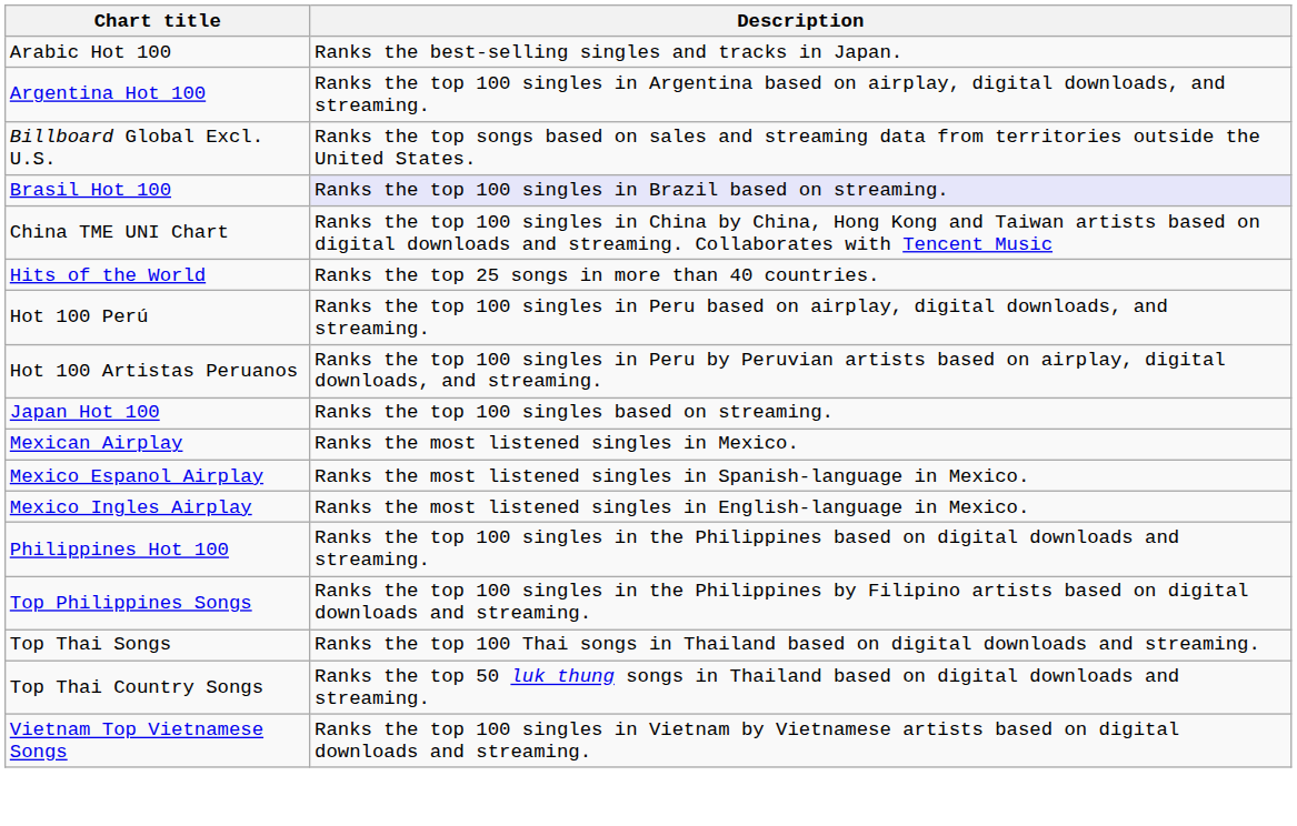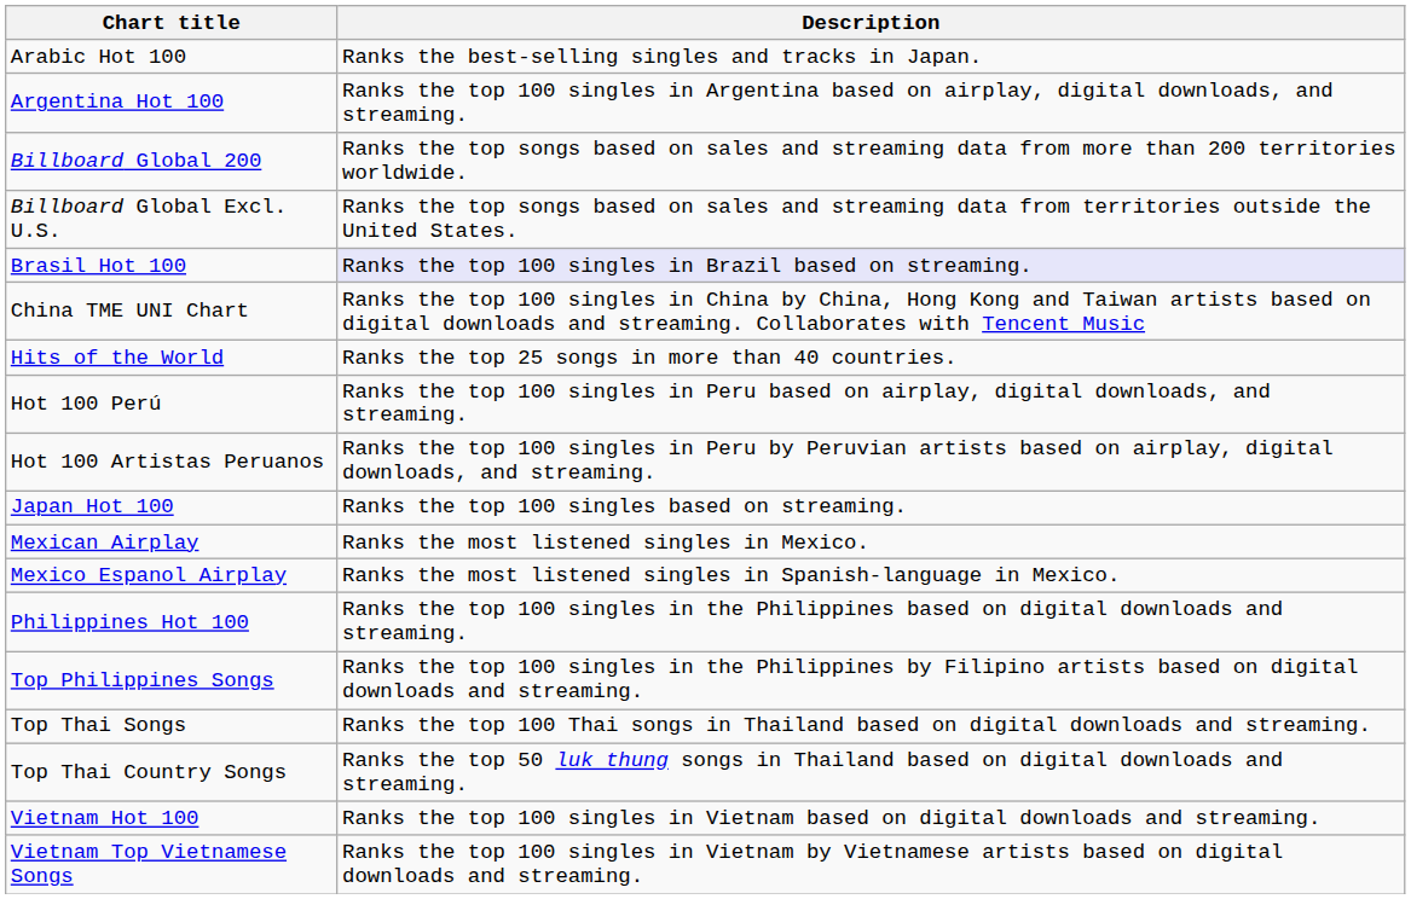+ row: Billboard Global 200 | Ranks the top songs based on sales and streaming data from more than 200 territories worldwide.
- row: Mexico Ingles Airplay | Ranks the most listened singles in English-language in Mexico.
+ row: Vietnam Hot 100 | Ranks the top 100 singles in Vietnam based on digital downloads and streaming.
